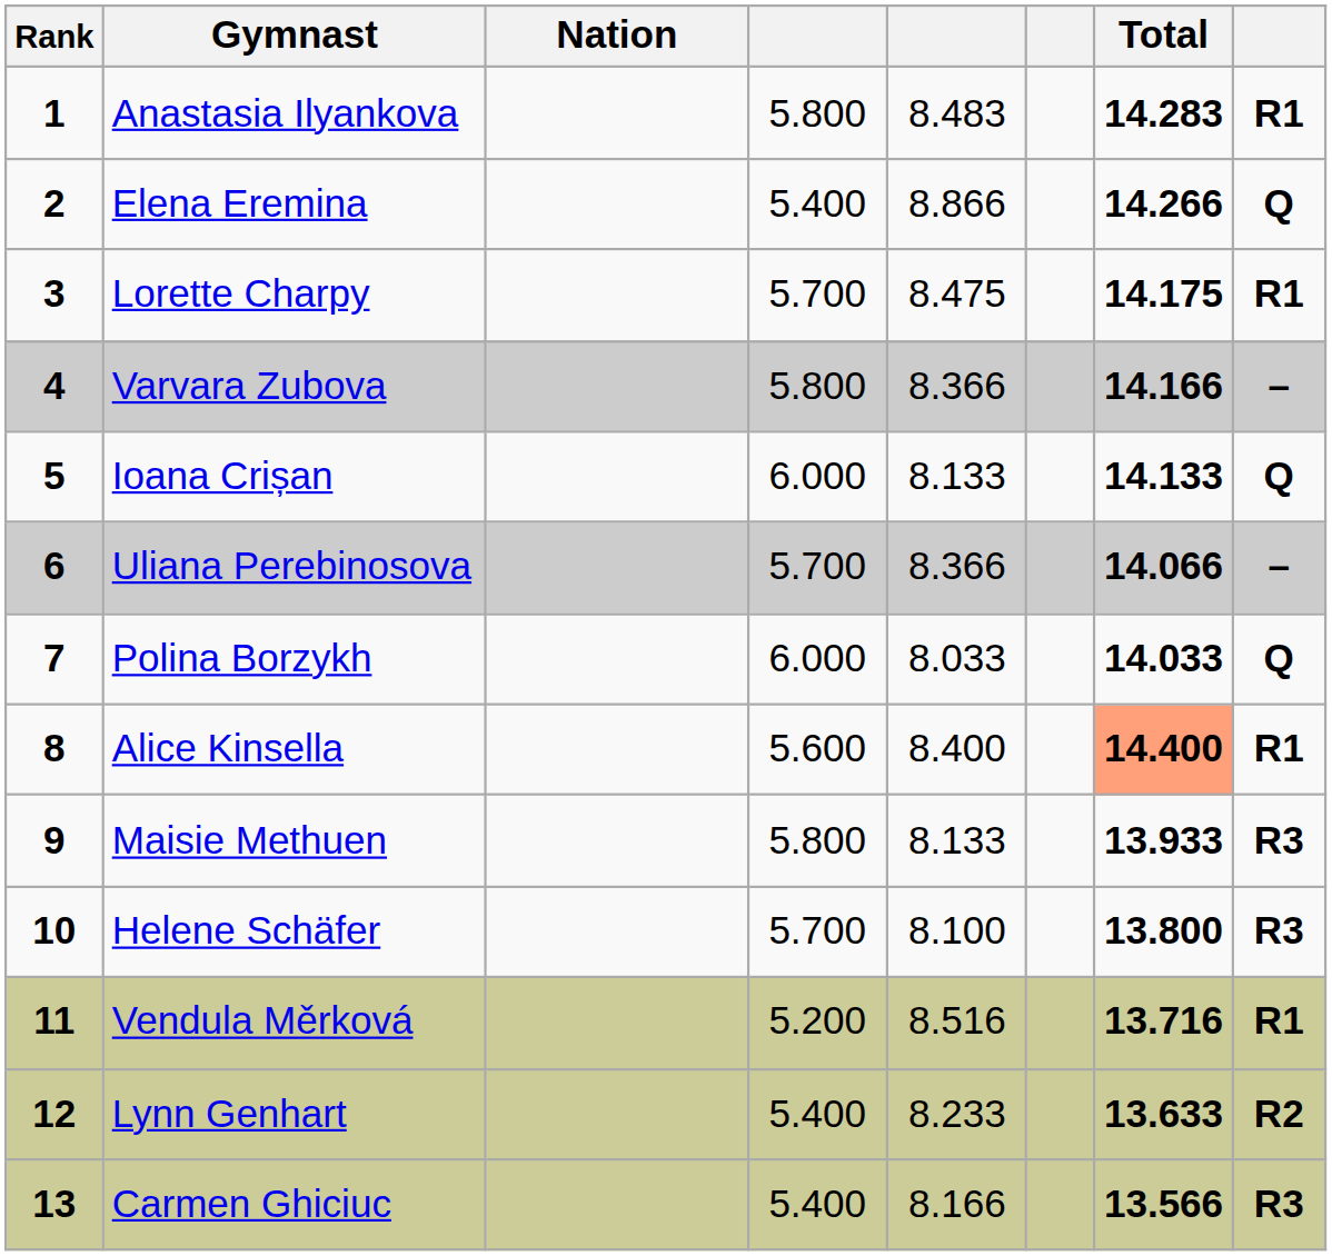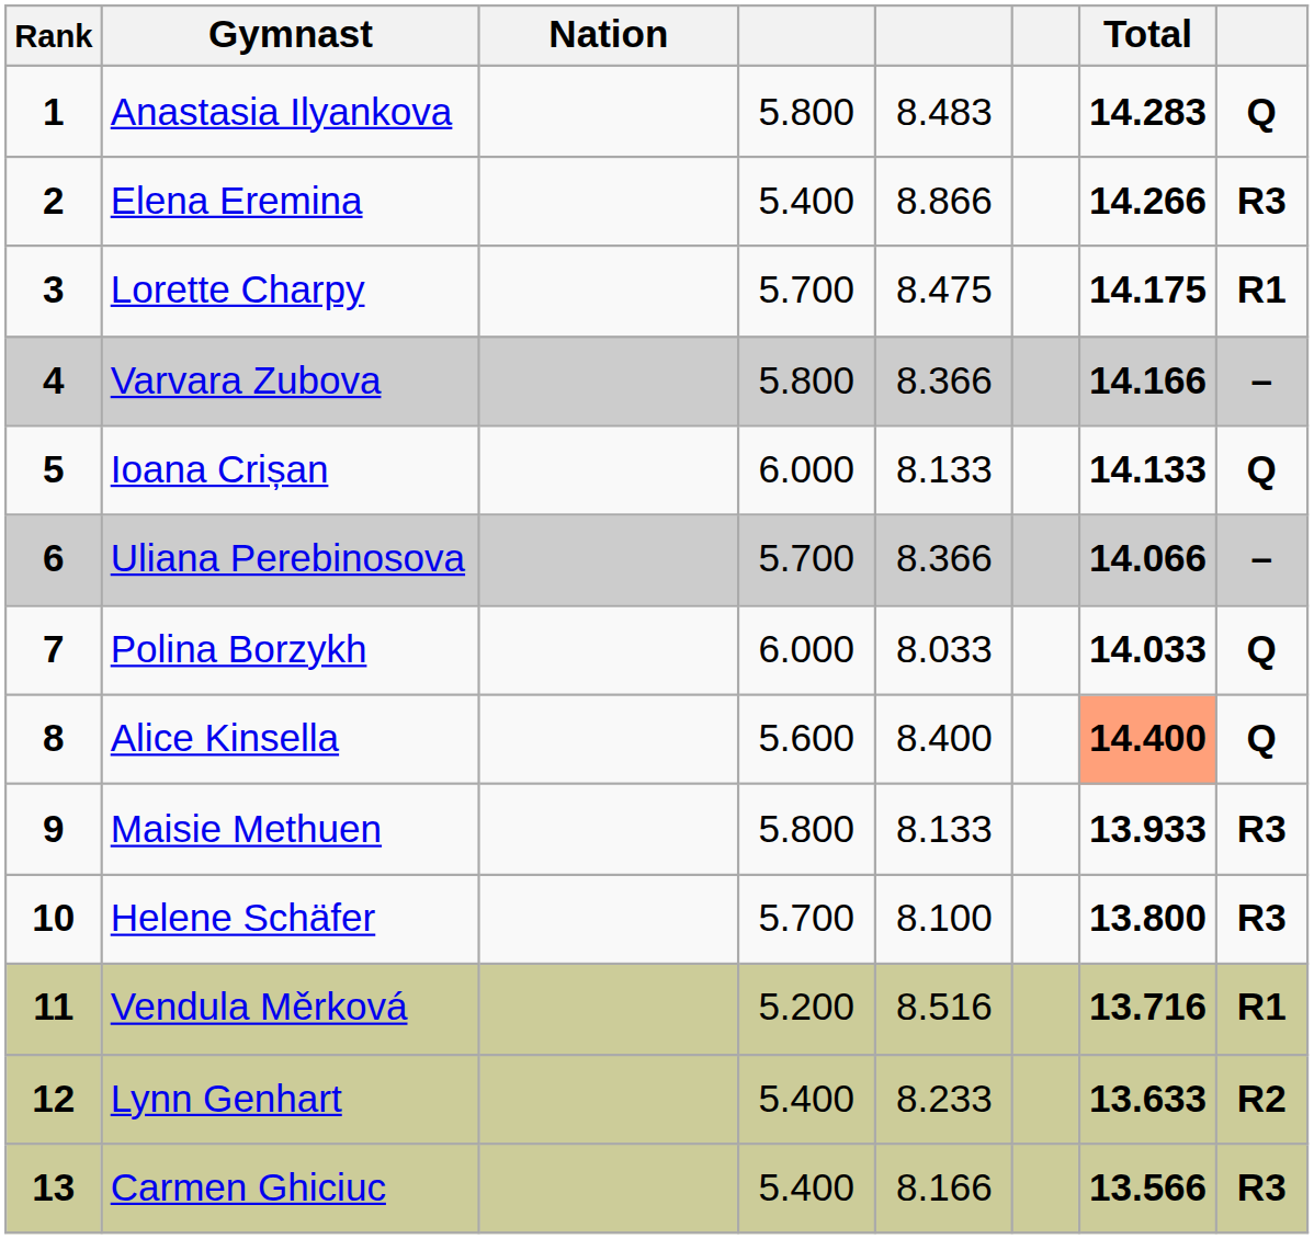Anastasia Ilyankova | column 8: R1 -> Q
Elena Eremina | column 8: Q -> R3
Alice Kinsella | column 8: R1 -> Q
